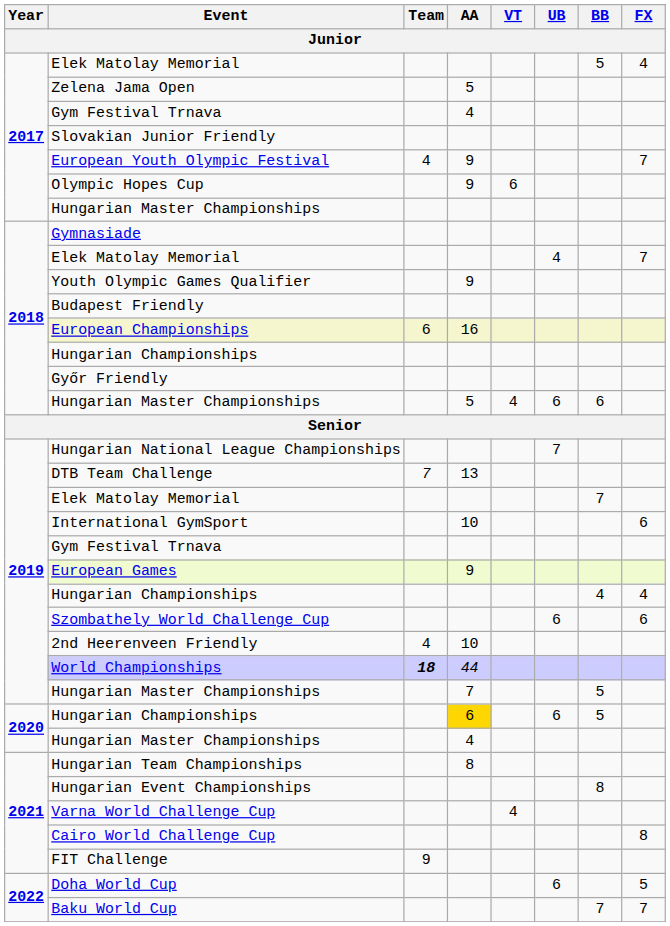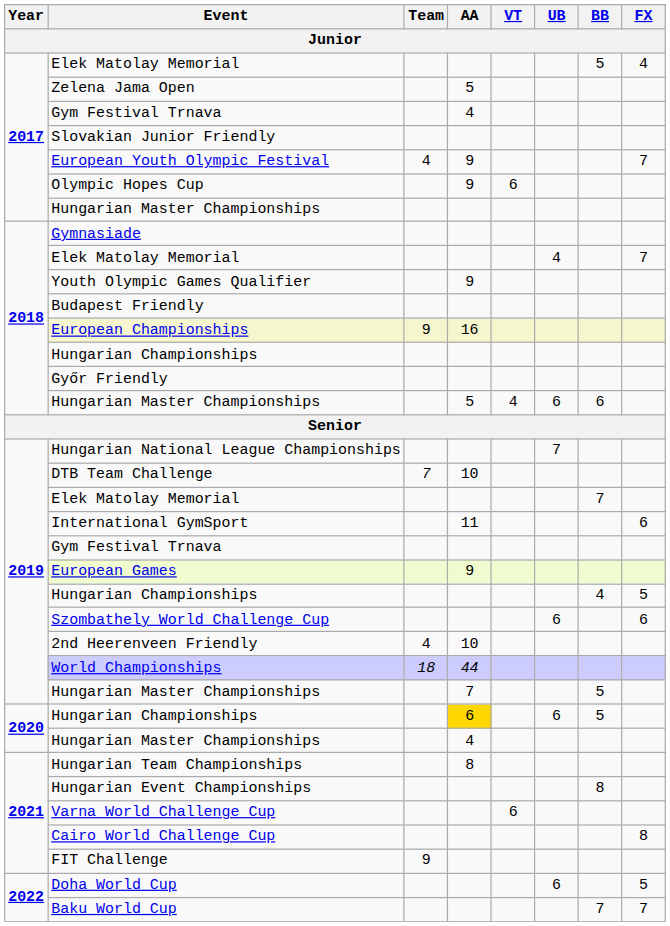European Championships | Team: 6 -> 9
DTB Team Challenge | AA: 13 -> 10
International GymSport | AA: 10 -> 11
2019 / Hungarian Championships | FX: 4 -> 5
World Championships | Team: bold -> normal
Varna World Challenge Cup | VT: 4 -> 6
